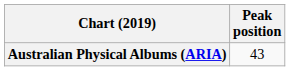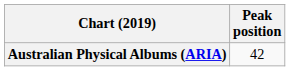Australian Physical Albums (ARIA) | Peak position: 43 -> 42
